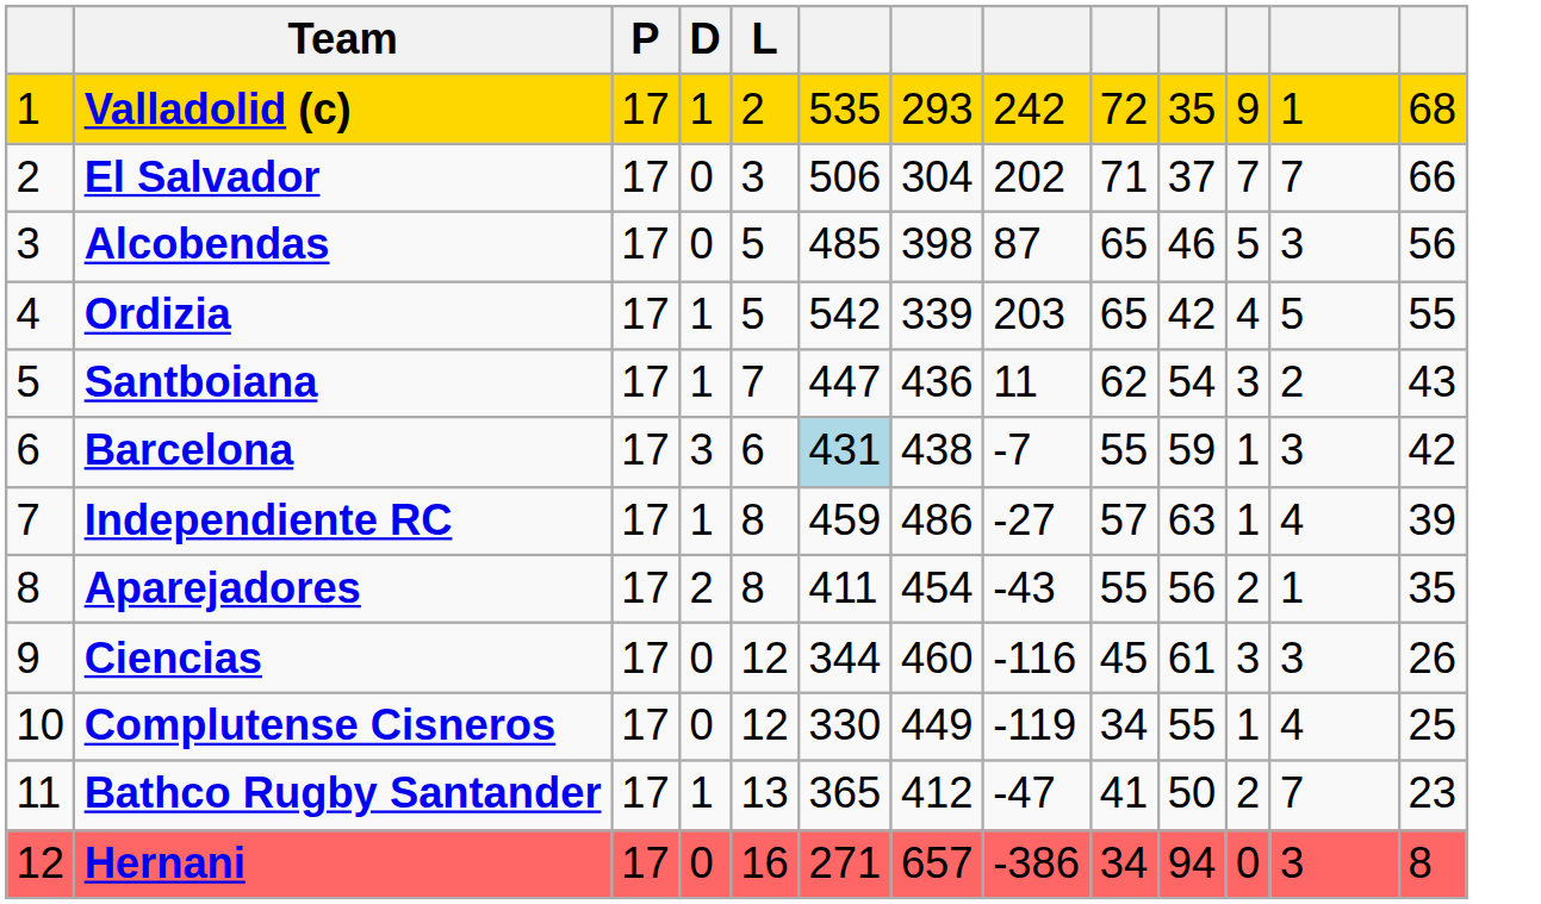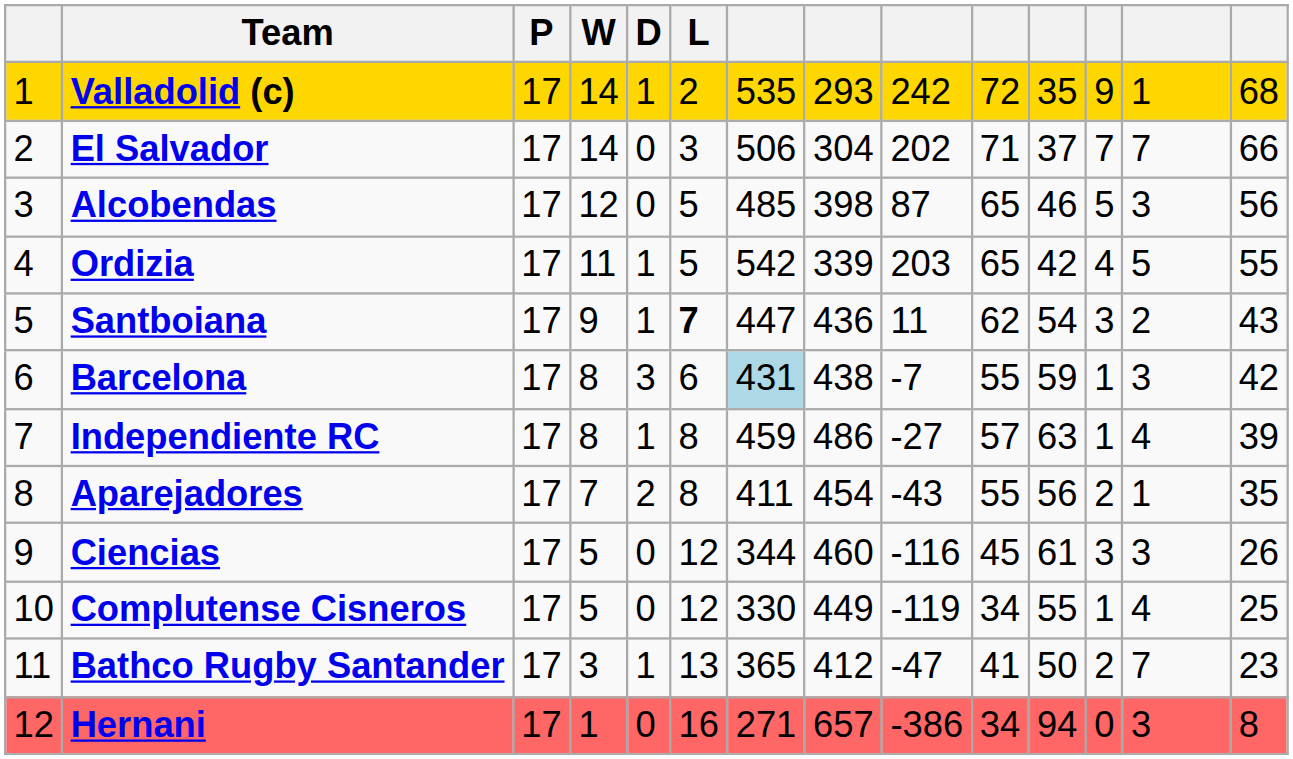+ column: W | 14 | 14 | 12 | 11 | 9 | 8 | 8 | 7 | 5 | 5 | 3 | 1
Santboiana | L: normal -> bold
